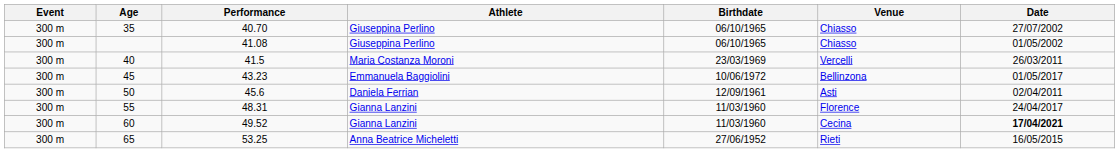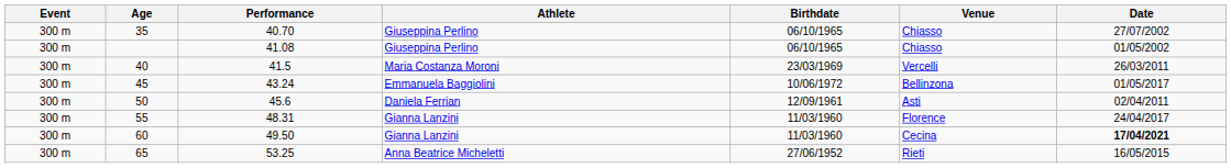45 | Performance: 43.23 -> 43.24
60 | Performance: 49.52 -> 49.50
